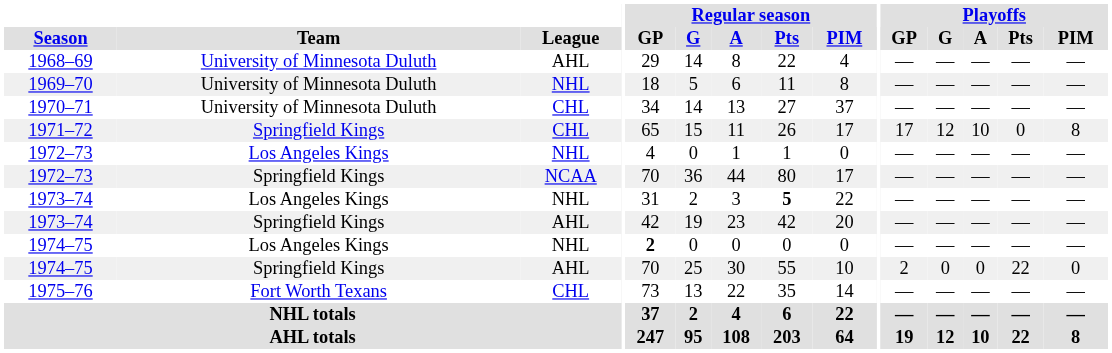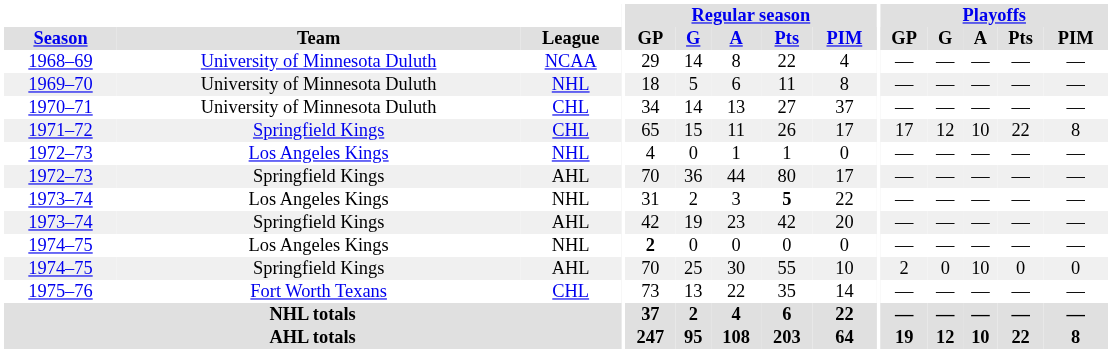1968–69 | League: AHL -> NCAA
1971–72 | Playoffs / Pts: 0 -> 22
1972–73 / Springfield Kings | League: NCAA -> AHL
1974–75 / Springfield Kings | Playoffs / A: 0 -> 10
1974–75 / Springfield Kings | Playoffs / Pts: 22 -> 0
